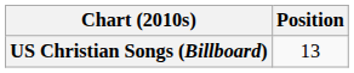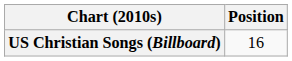US Christian Songs (Billboard) | Position: 13 -> 16
